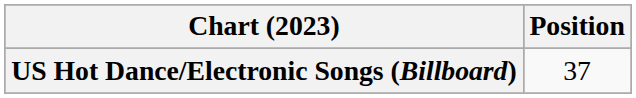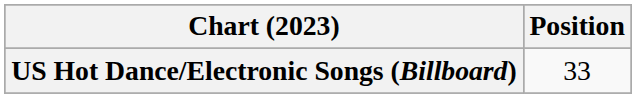US Hot Dance/Electronic Songs (Billboard) | Position: 37 -> 33
